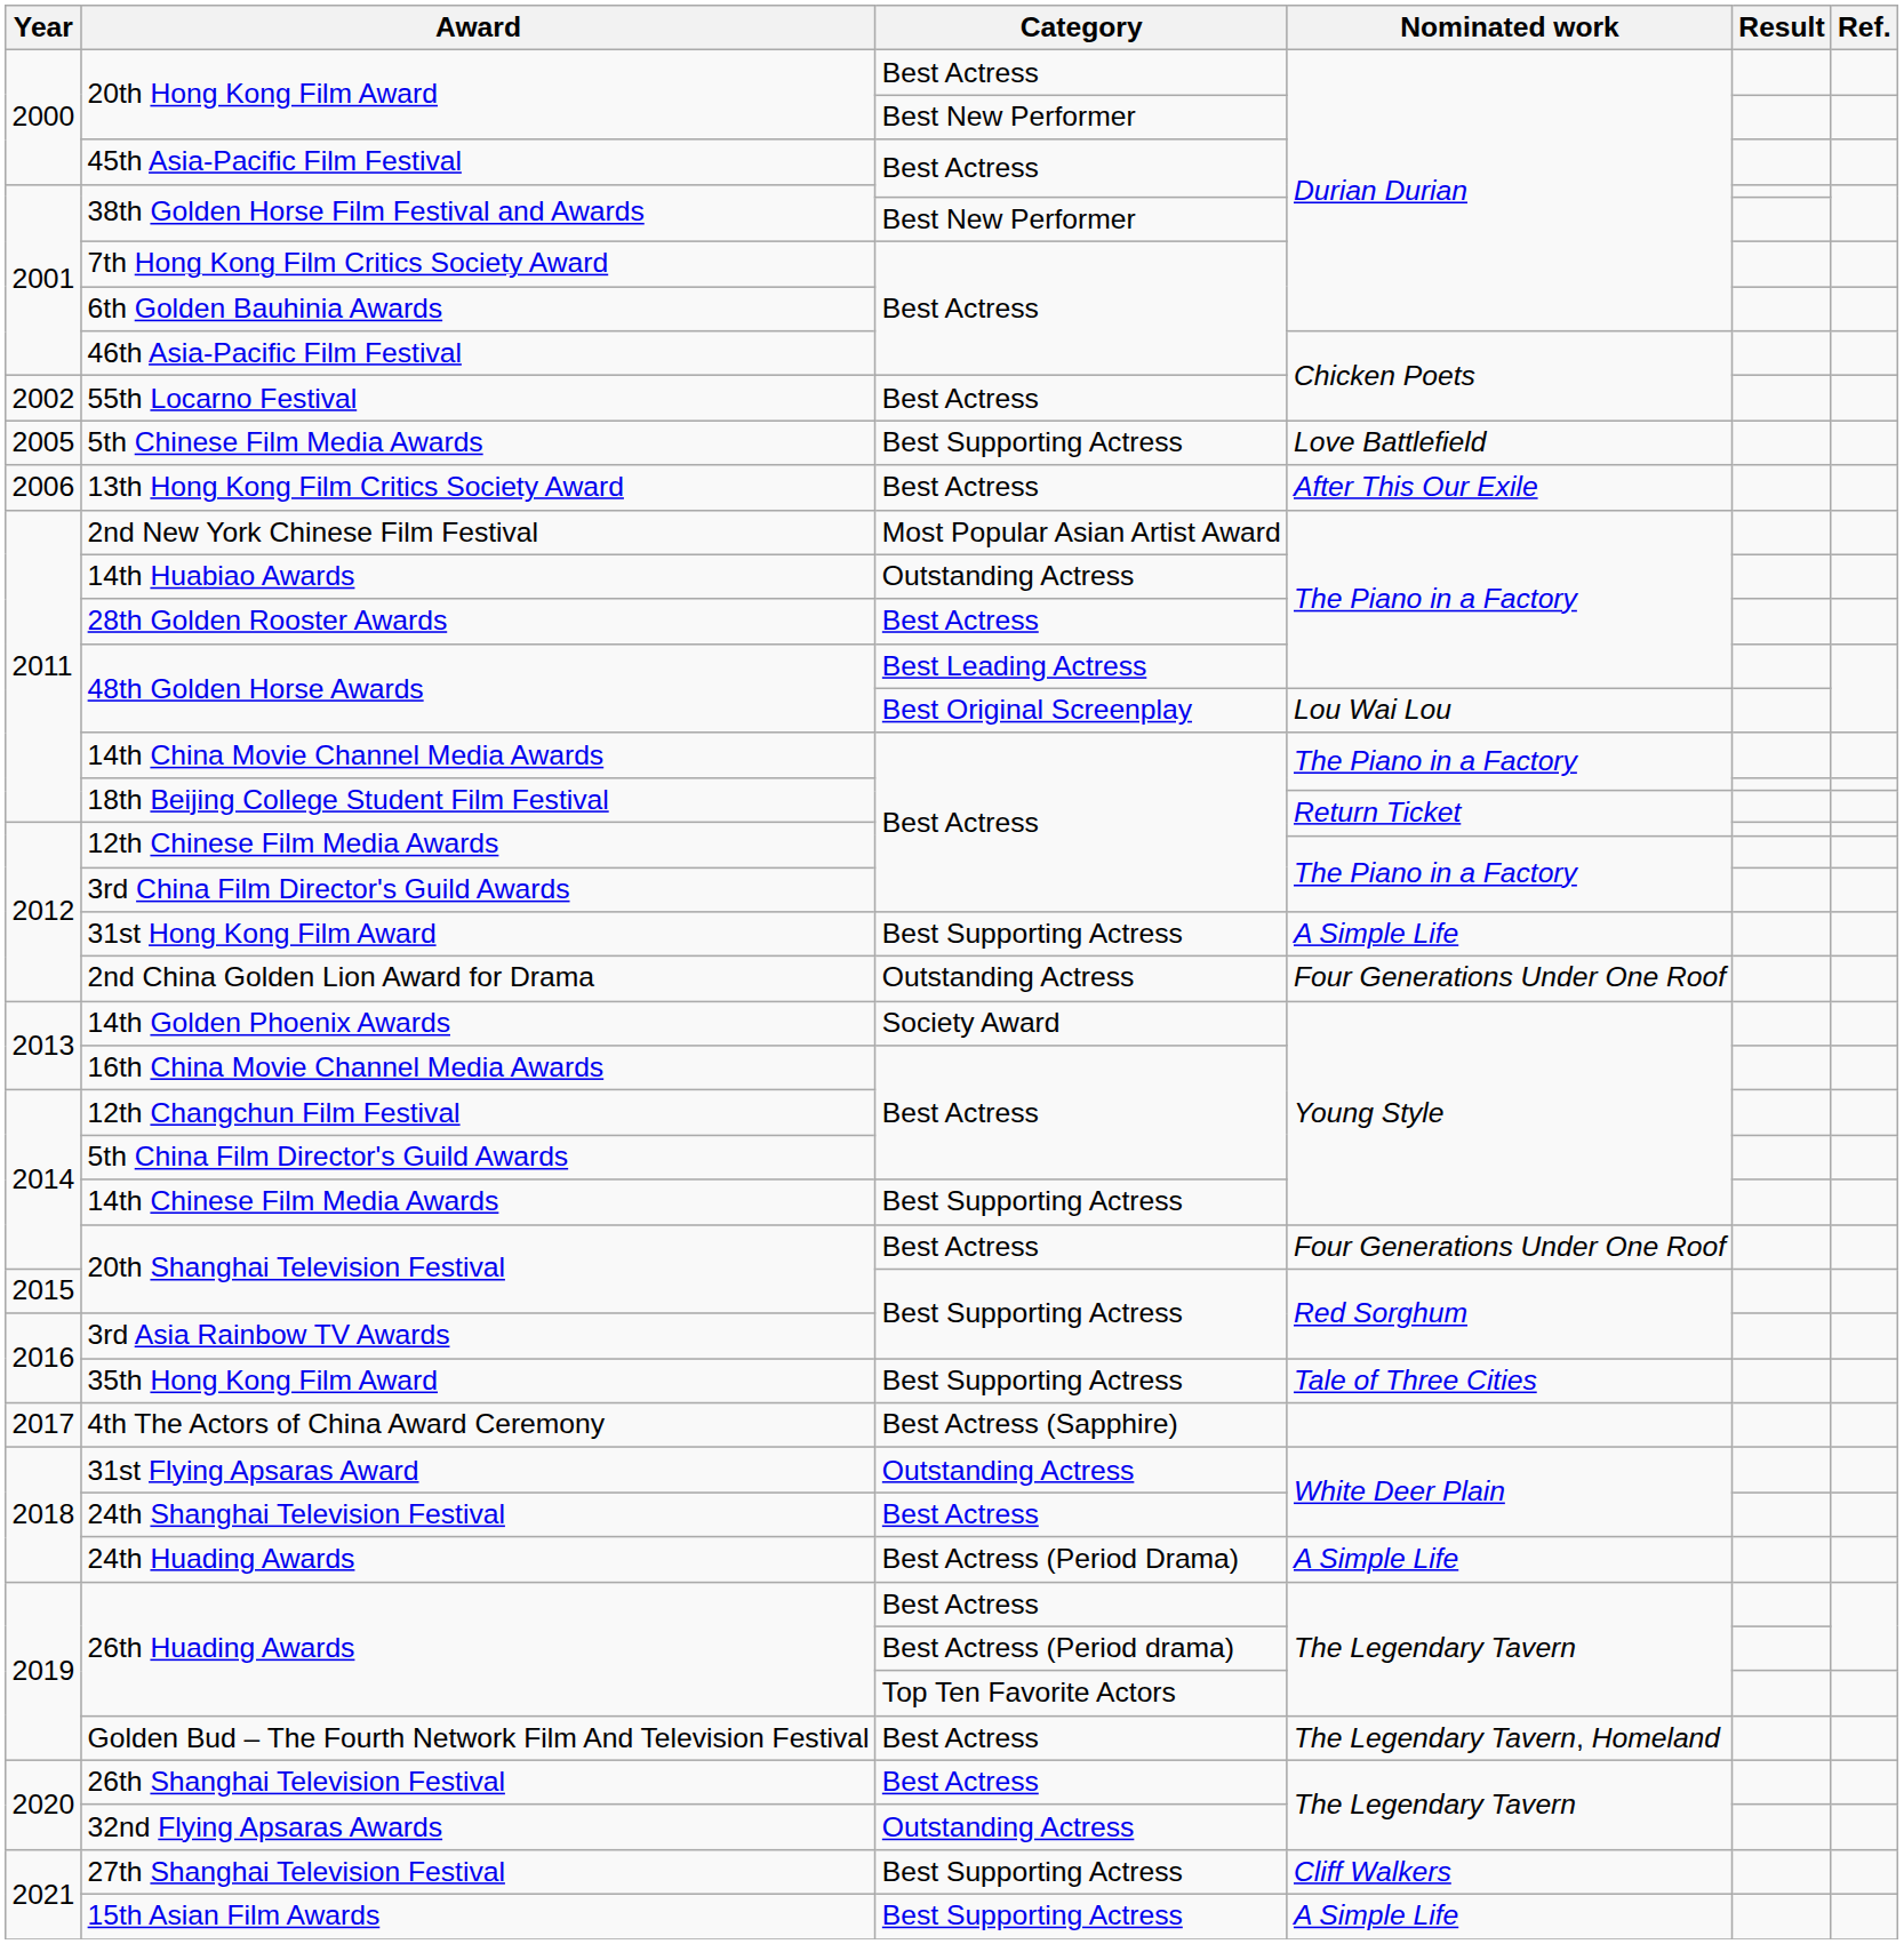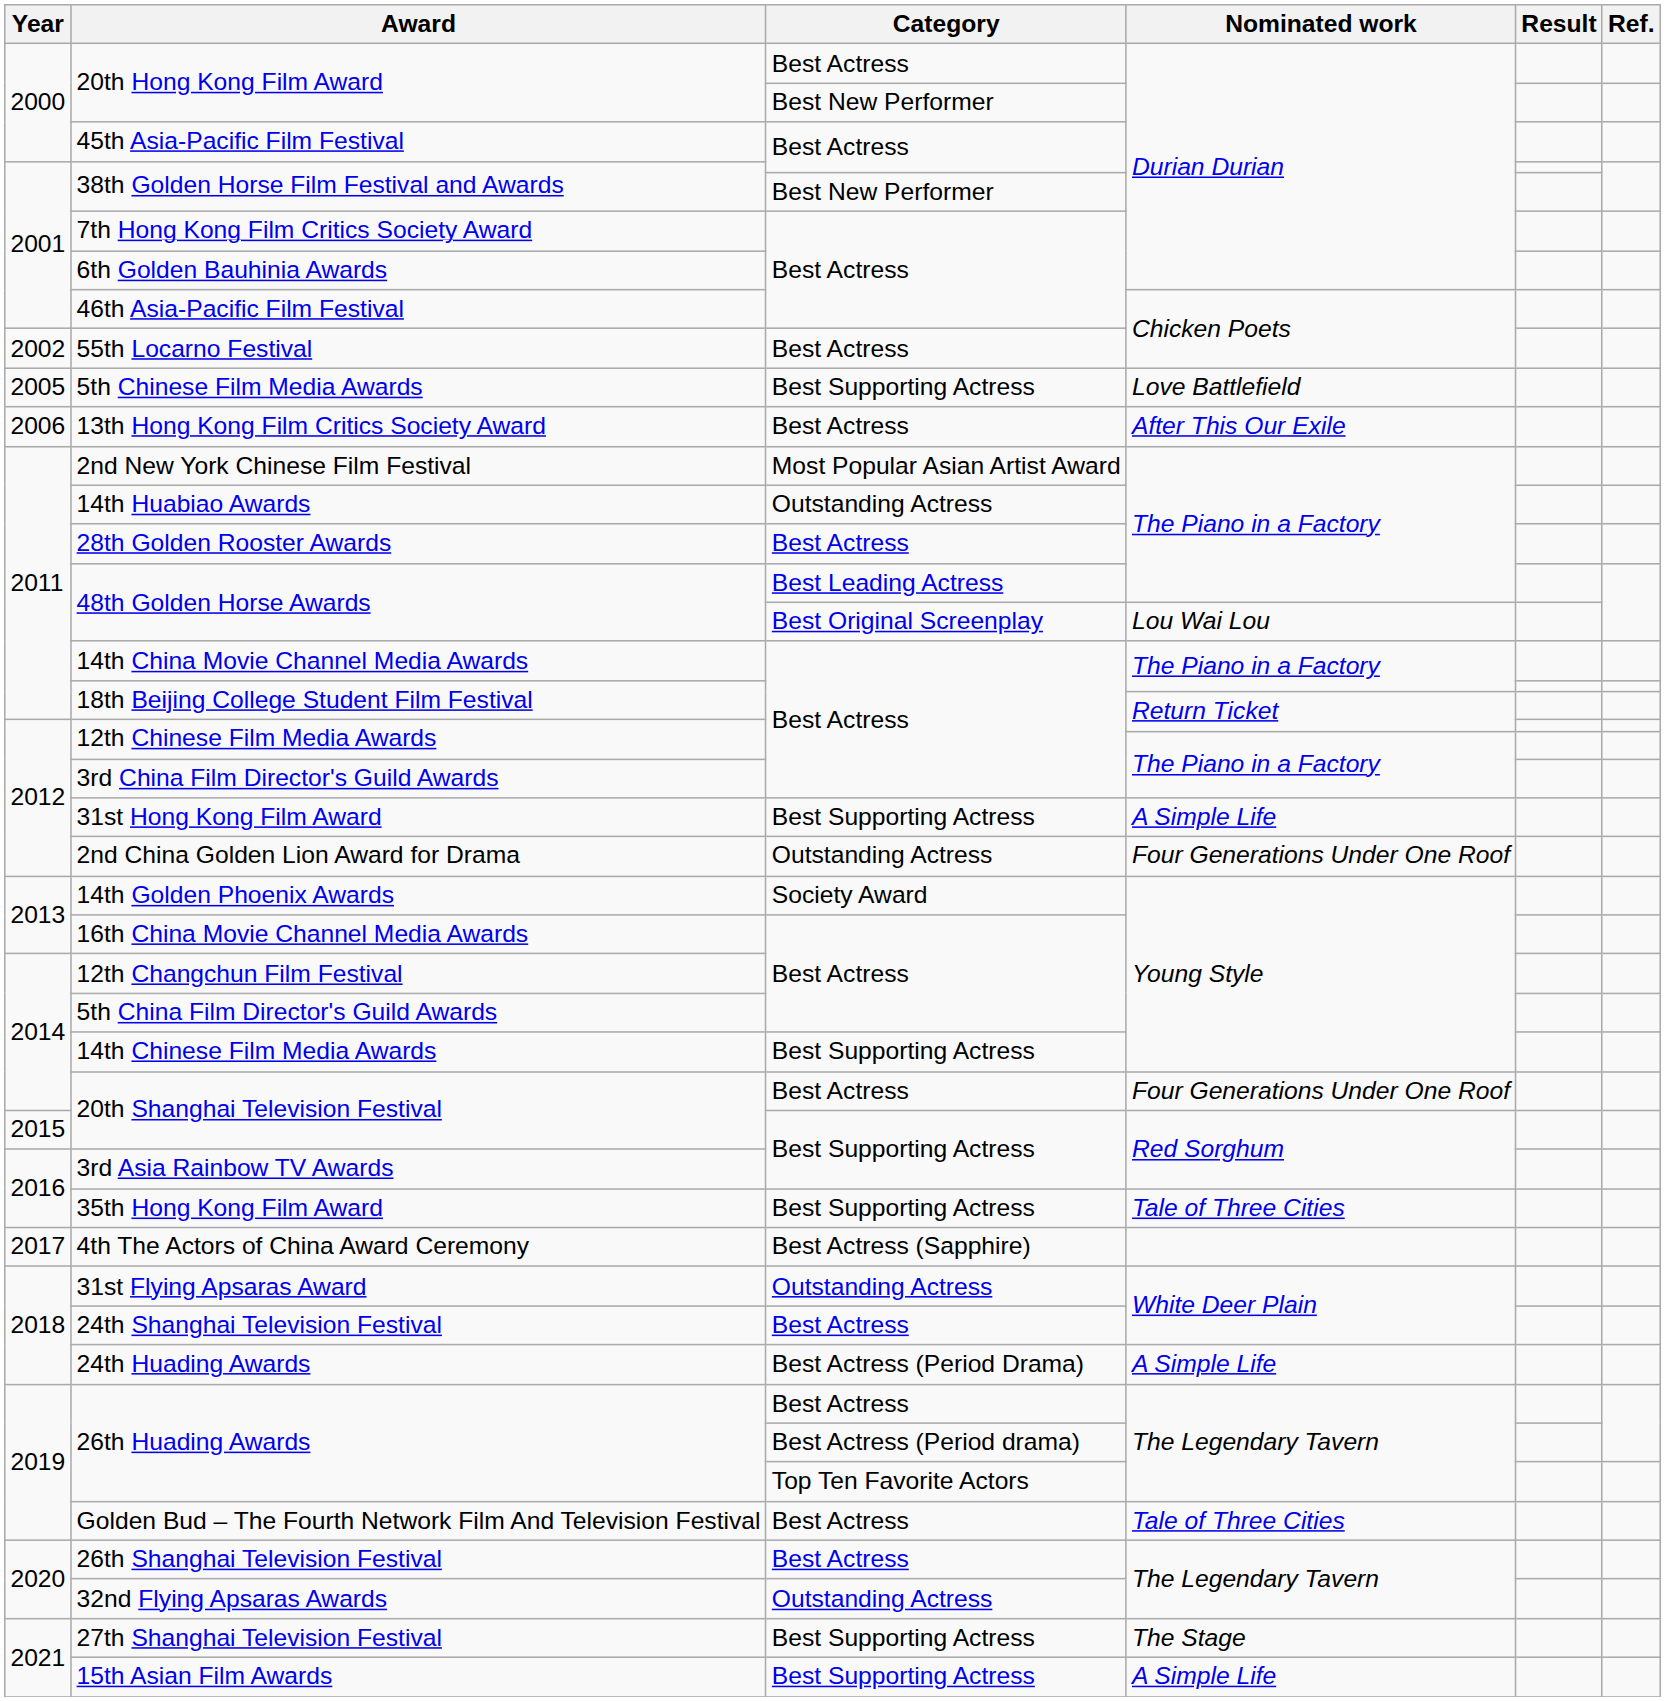Golden Bud – The Fourth Network Film And Television Festival | Nominated work: The Legendary Tavern, Homeland -> Tale of Three Cities
27th Shanghai Television Festival | Nominated work: Cliff Walkers -> The Stage
